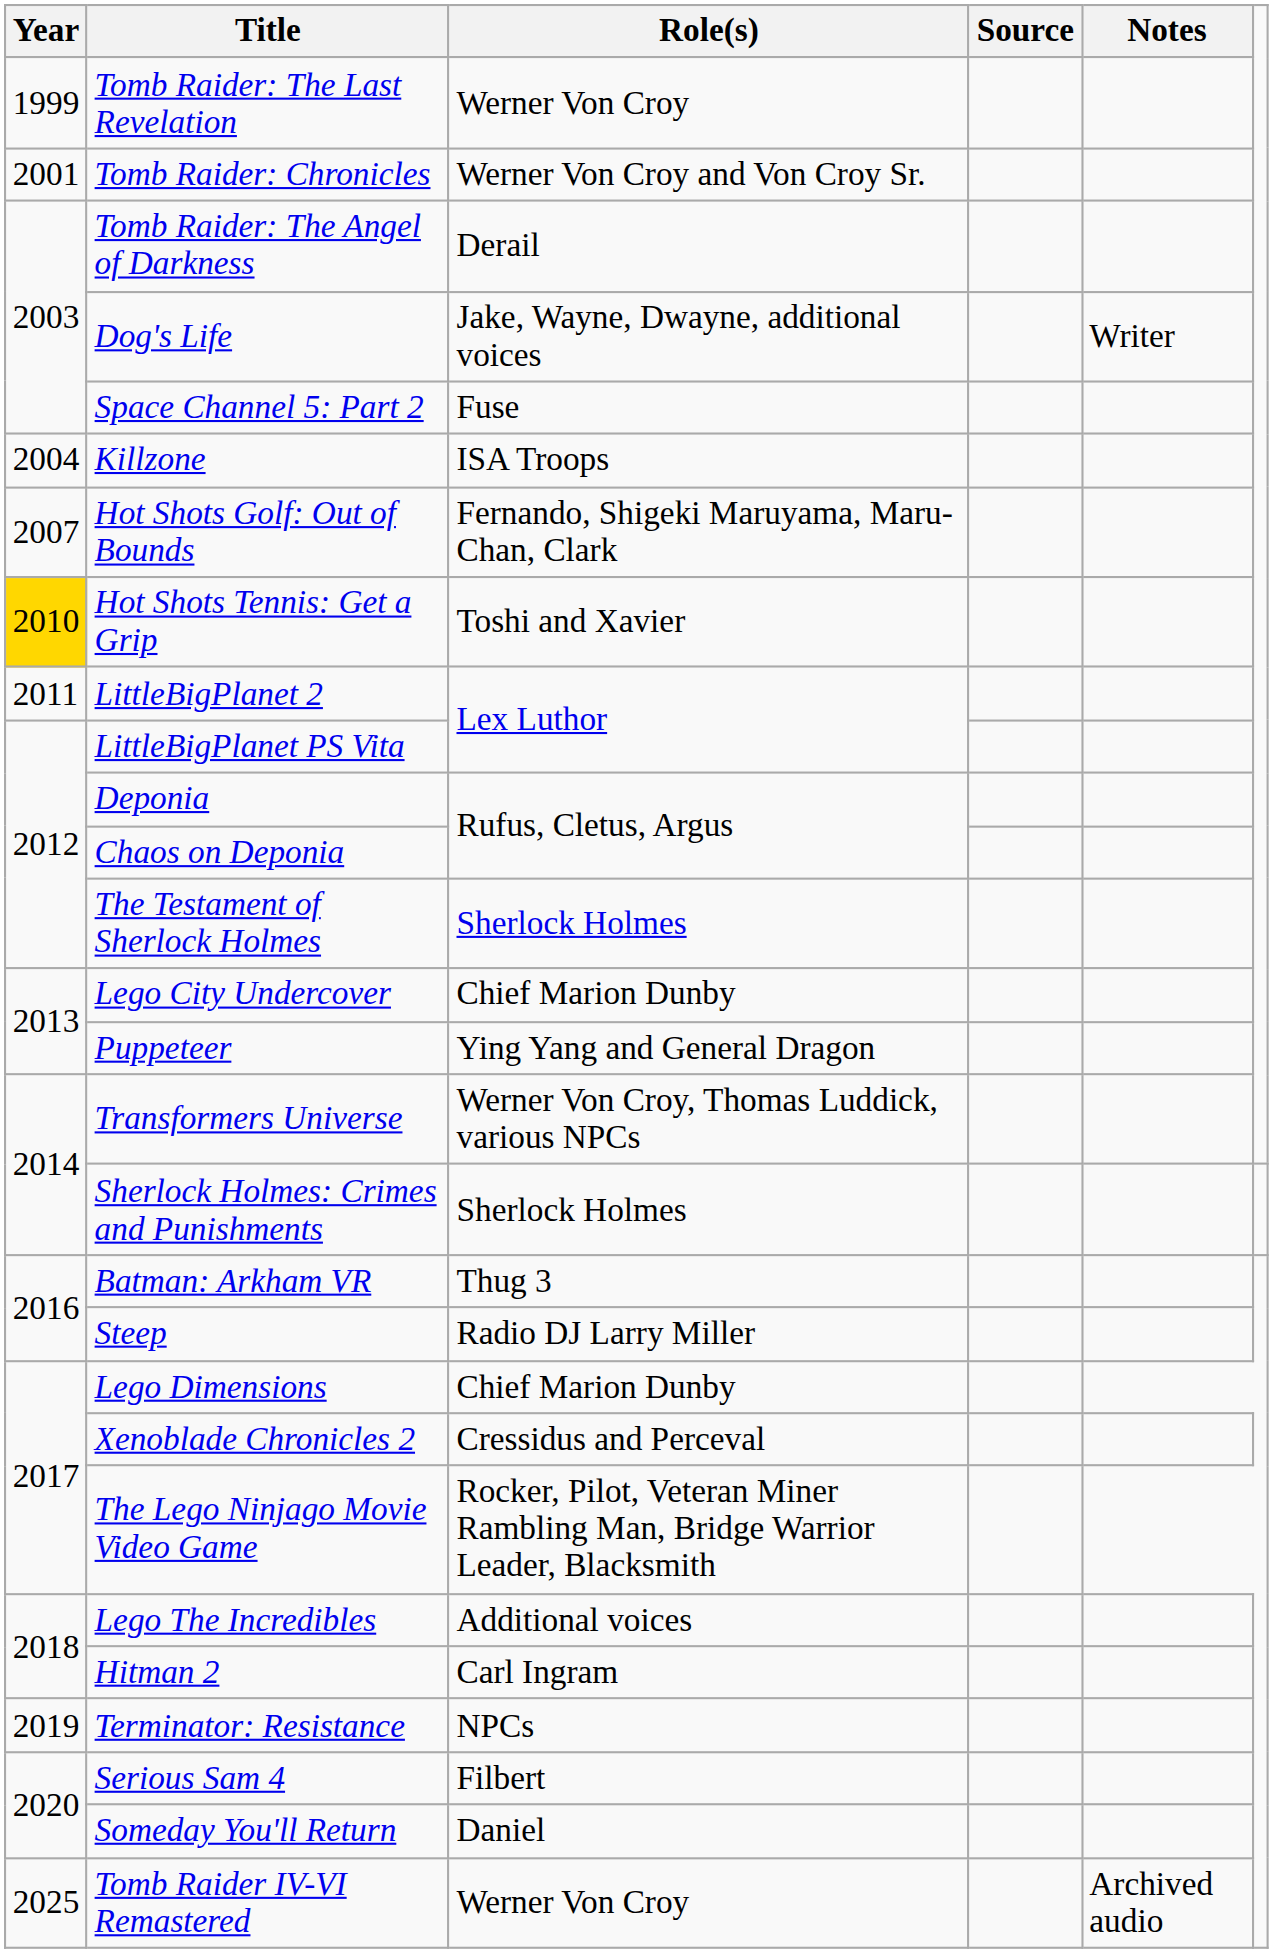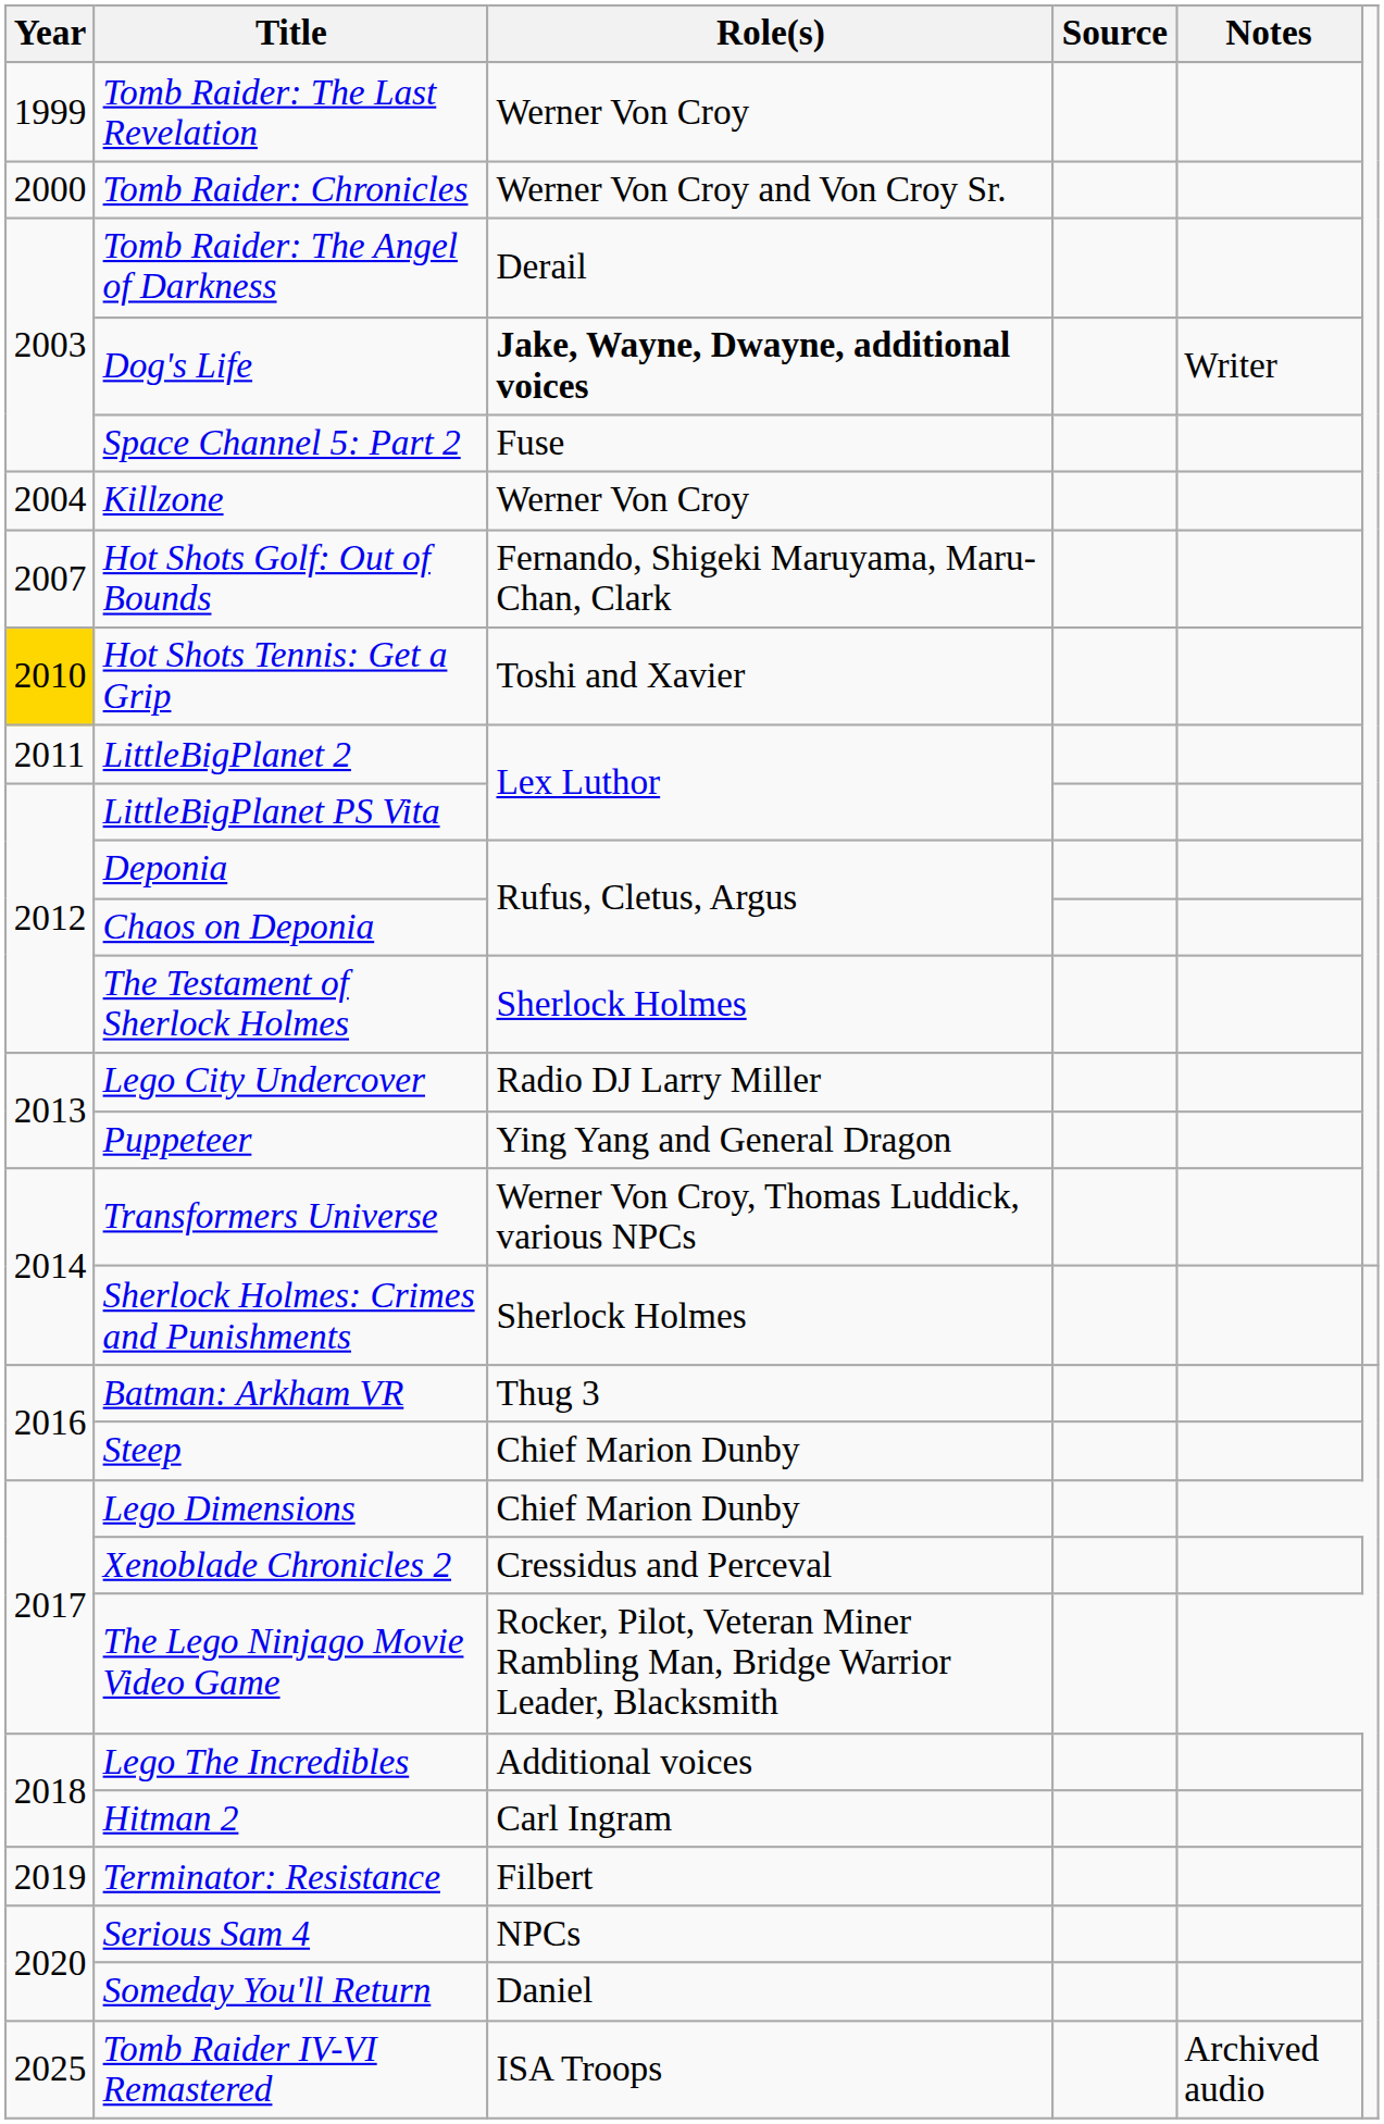Tomb Raider: Chronicles | Year: 2001 -> 2000
Dog's Life | Role(s): normal -> bold
Killzone | Role(s): ISA Troops -> Werner Von Croy
Lego City Undercover | Role(s): Chief Marion Dunby -> Radio DJ Larry Miller
Steep | Role(s): Radio DJ Larry Miller -> Chief Marion Dunby
Terminator: Resistance | Role(s): NPCs -> Filbert
Serious Sam 4 | Role(s): Filbert -> NPCs
Tomb Raider IV-VI Remastered | Role(s): Werner Von Croy -> ISA Troops
